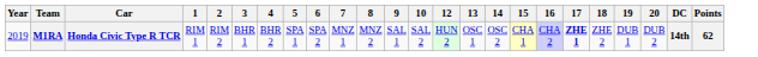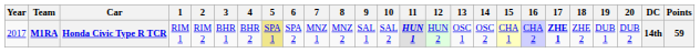+ column: 11 | HUN 1
M1RA | Year: 2019 -> 2017
M1RA | 5: no background -> khaki background
M1RA | Points: 62 -> 59
